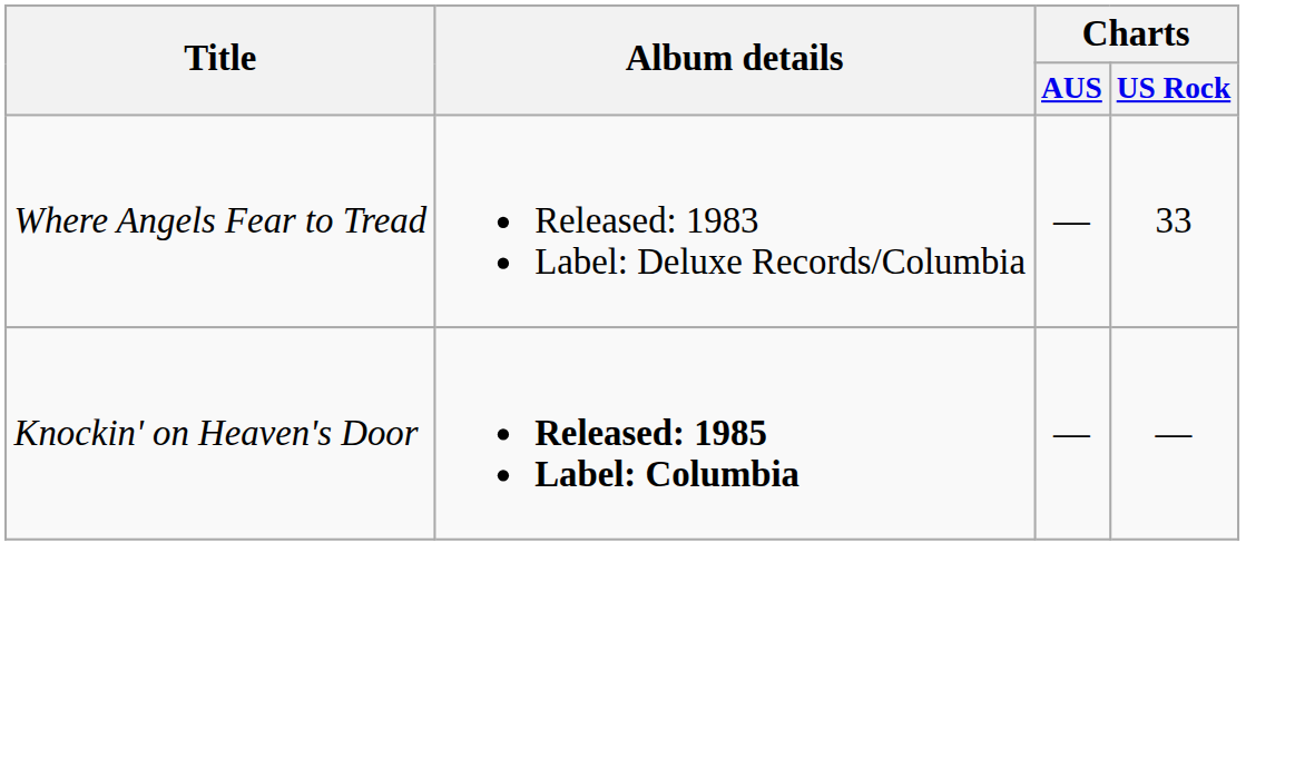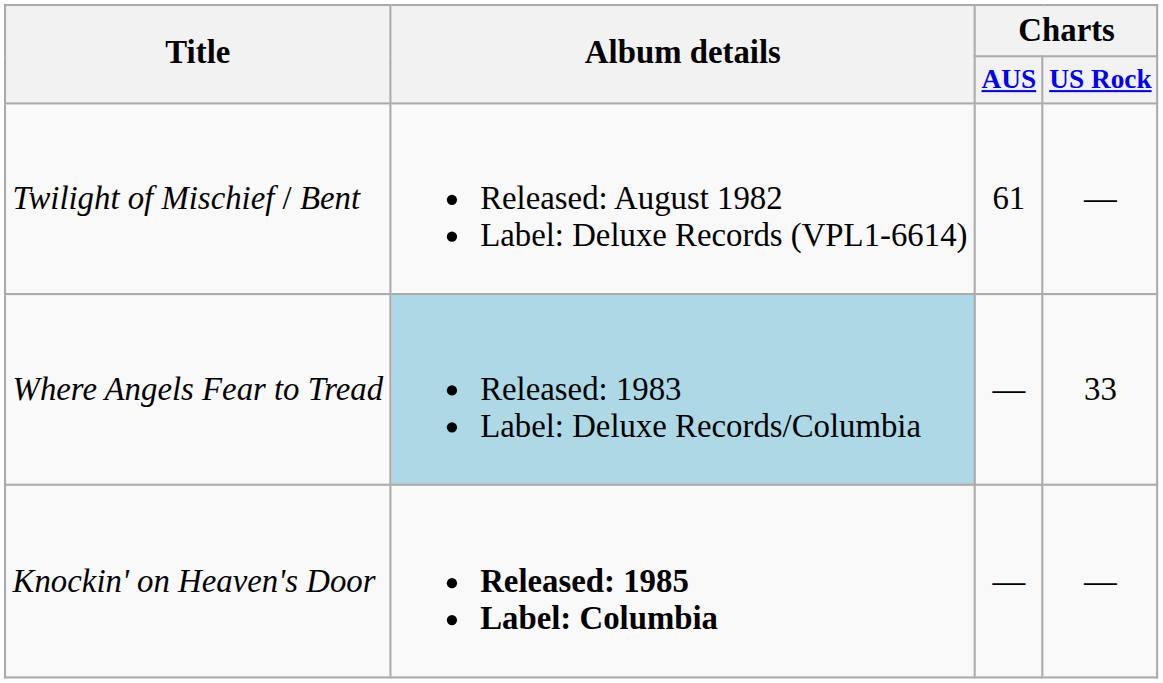+ row: Twilight of Mischief / Bent | Released: August 1982 Label: Deluxe Records (VPL1-6614) | 61 | —
Where Angels Fear to Tread | Album details: no background -> lightblue background
